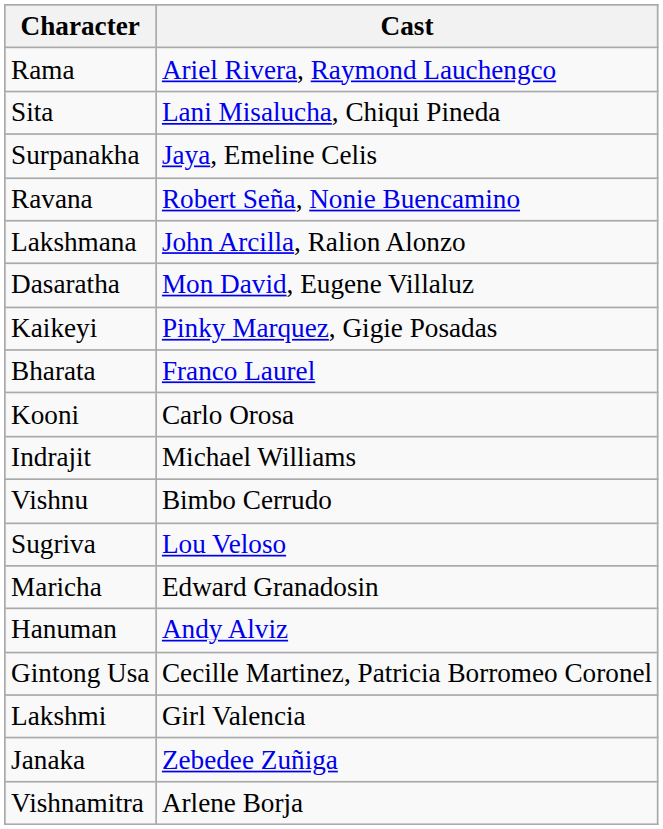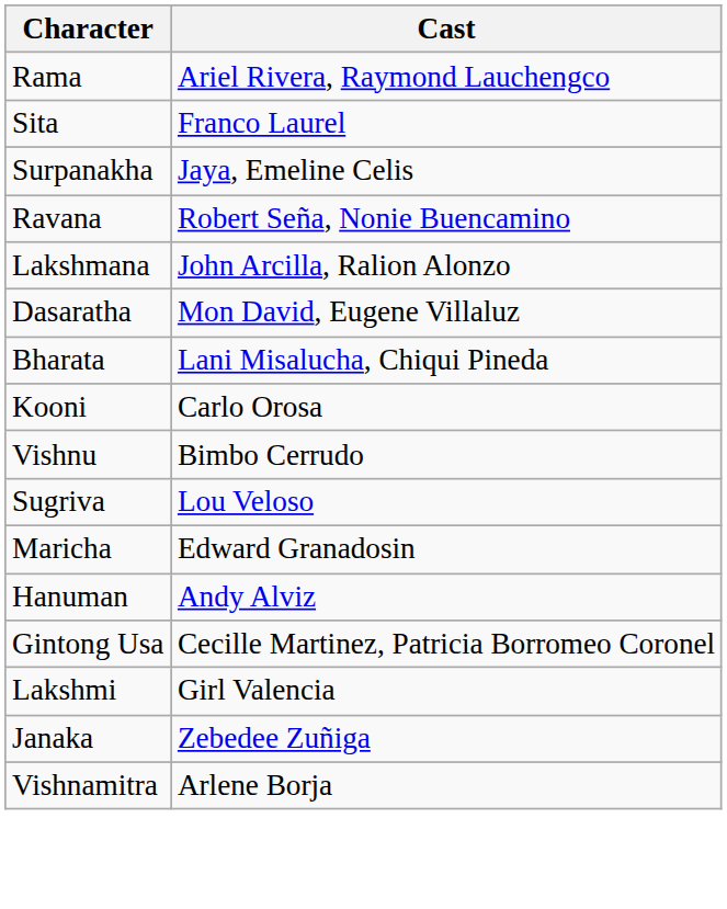Sita | Cast: Lani Misalucha, Chiqui Pineda -> Franco Laurel
- row: Kaikeyi | Pinky Marquez, Gigie Posadas
Bharata | Cast: Franco Laurel -> Lani Misalucha, Chiqui Pineda
- row: Indrajit | Michael Williams
